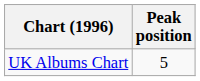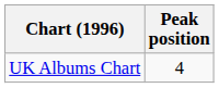UK Albums Chart | Peak position: 5 -> 4
